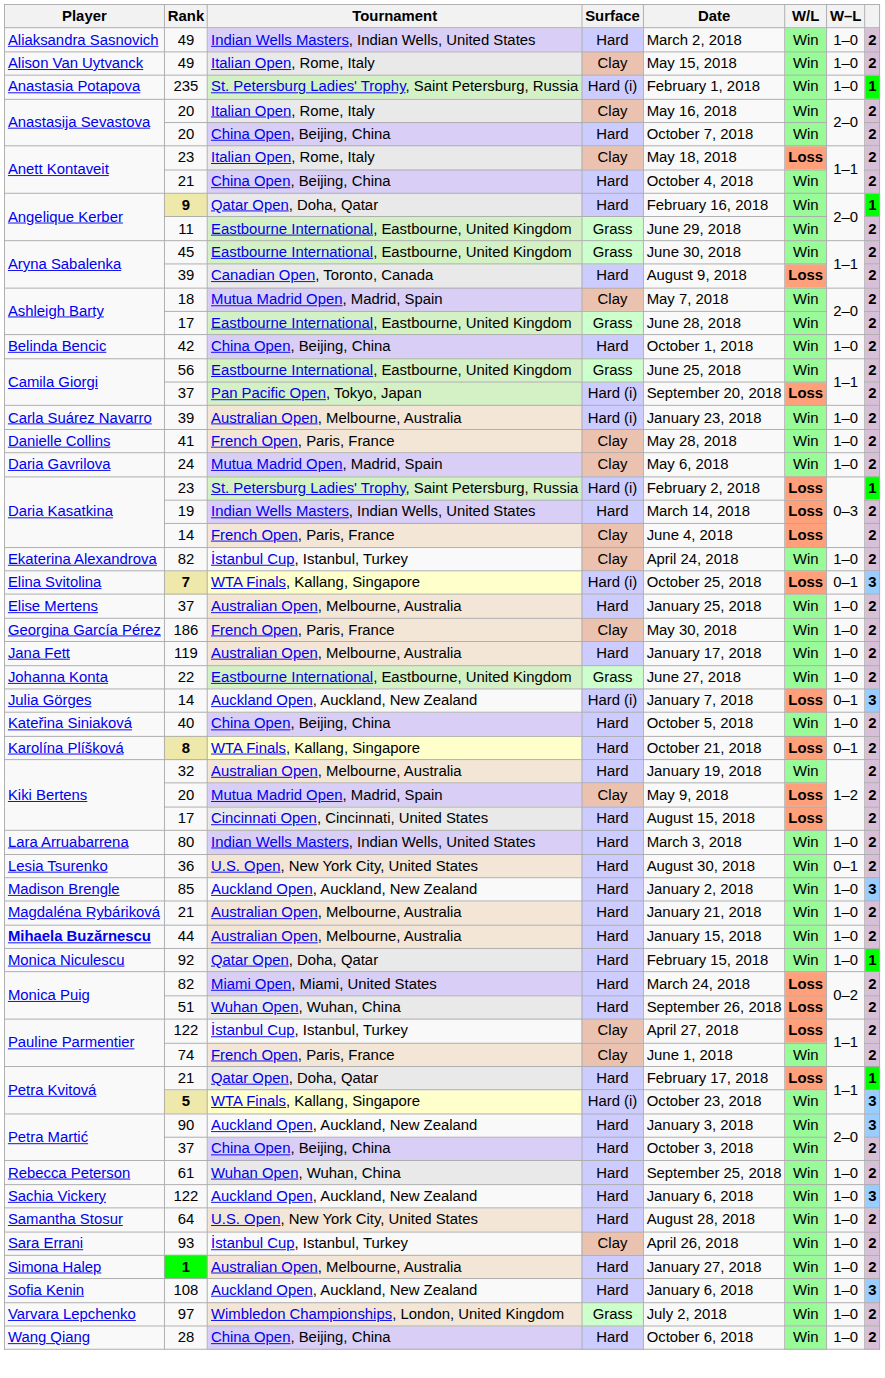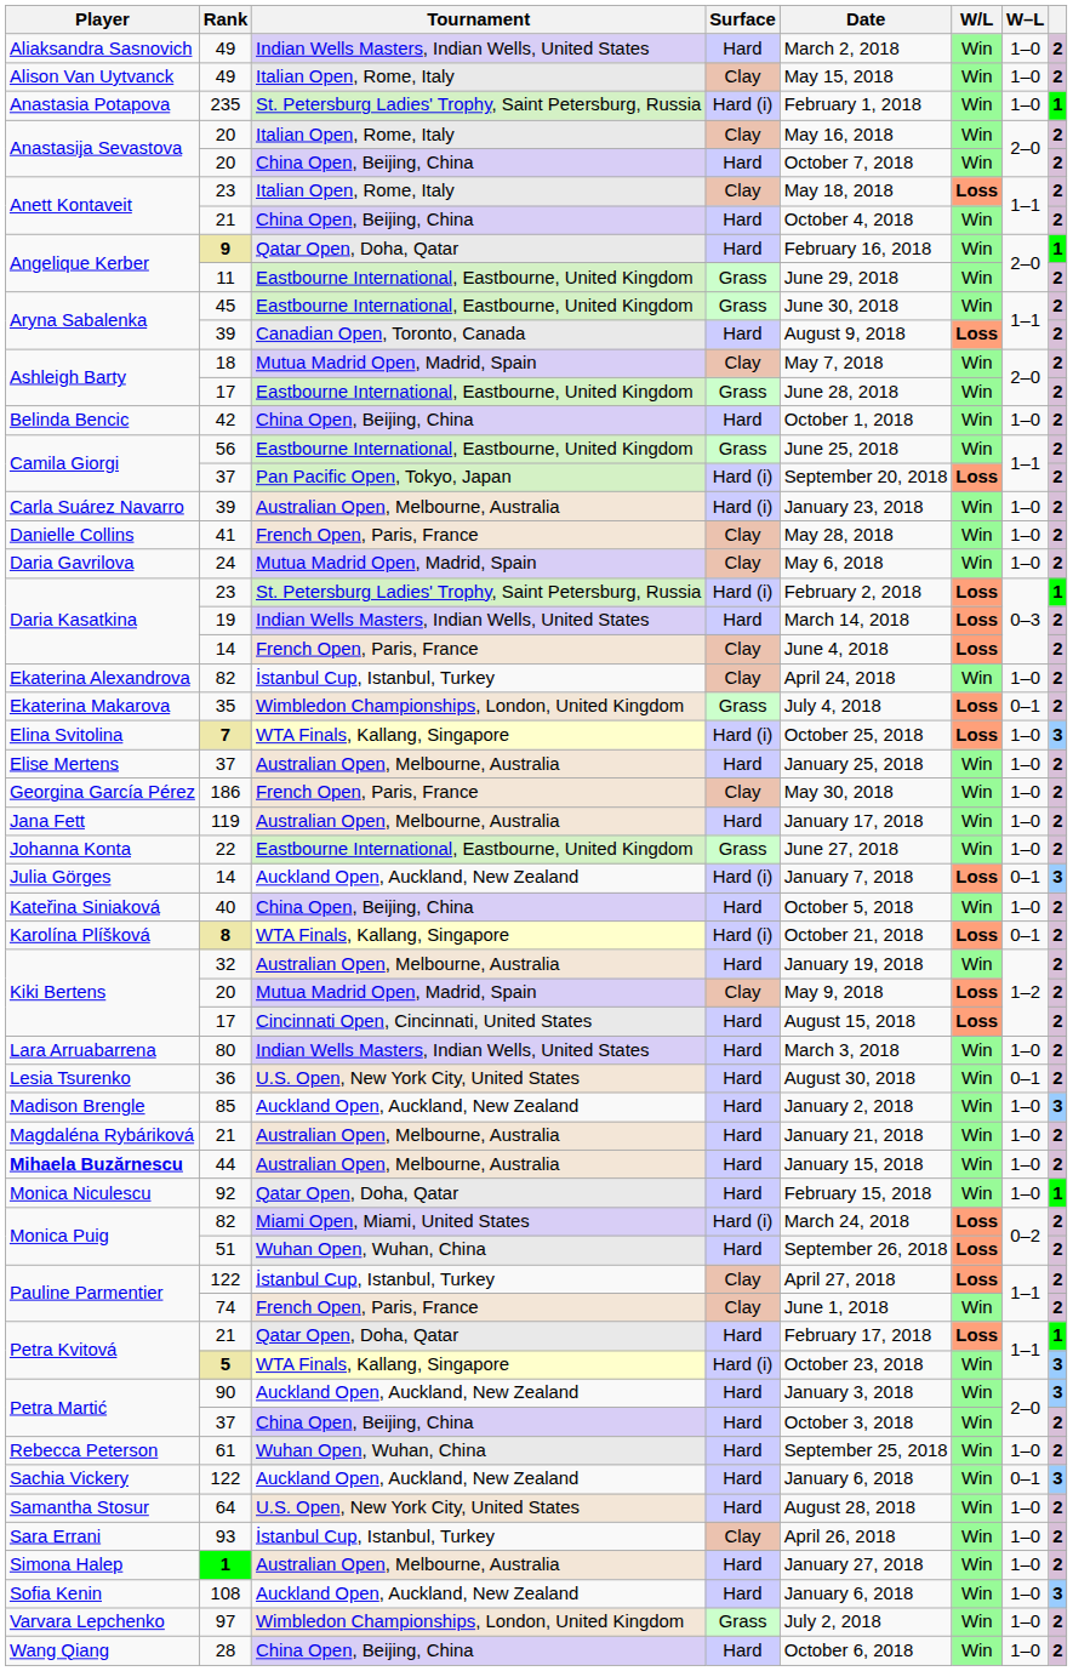+ row: Ekaterina Makarova | 35 | Wimbledon Championships, London, United Kingdom | Grass | July 4, 2018 | Loss | 0–1 | 2
7 | W–L: 0–1 -> 1–0
8 | Surface: Hard -> Hard (i)
82 / Miami Open, Miami, United States | Surface: Hard -> Hard (i)
122 / Auckland Open, Auckland, New Zealand | W–L: 1–0 -> 0–1
